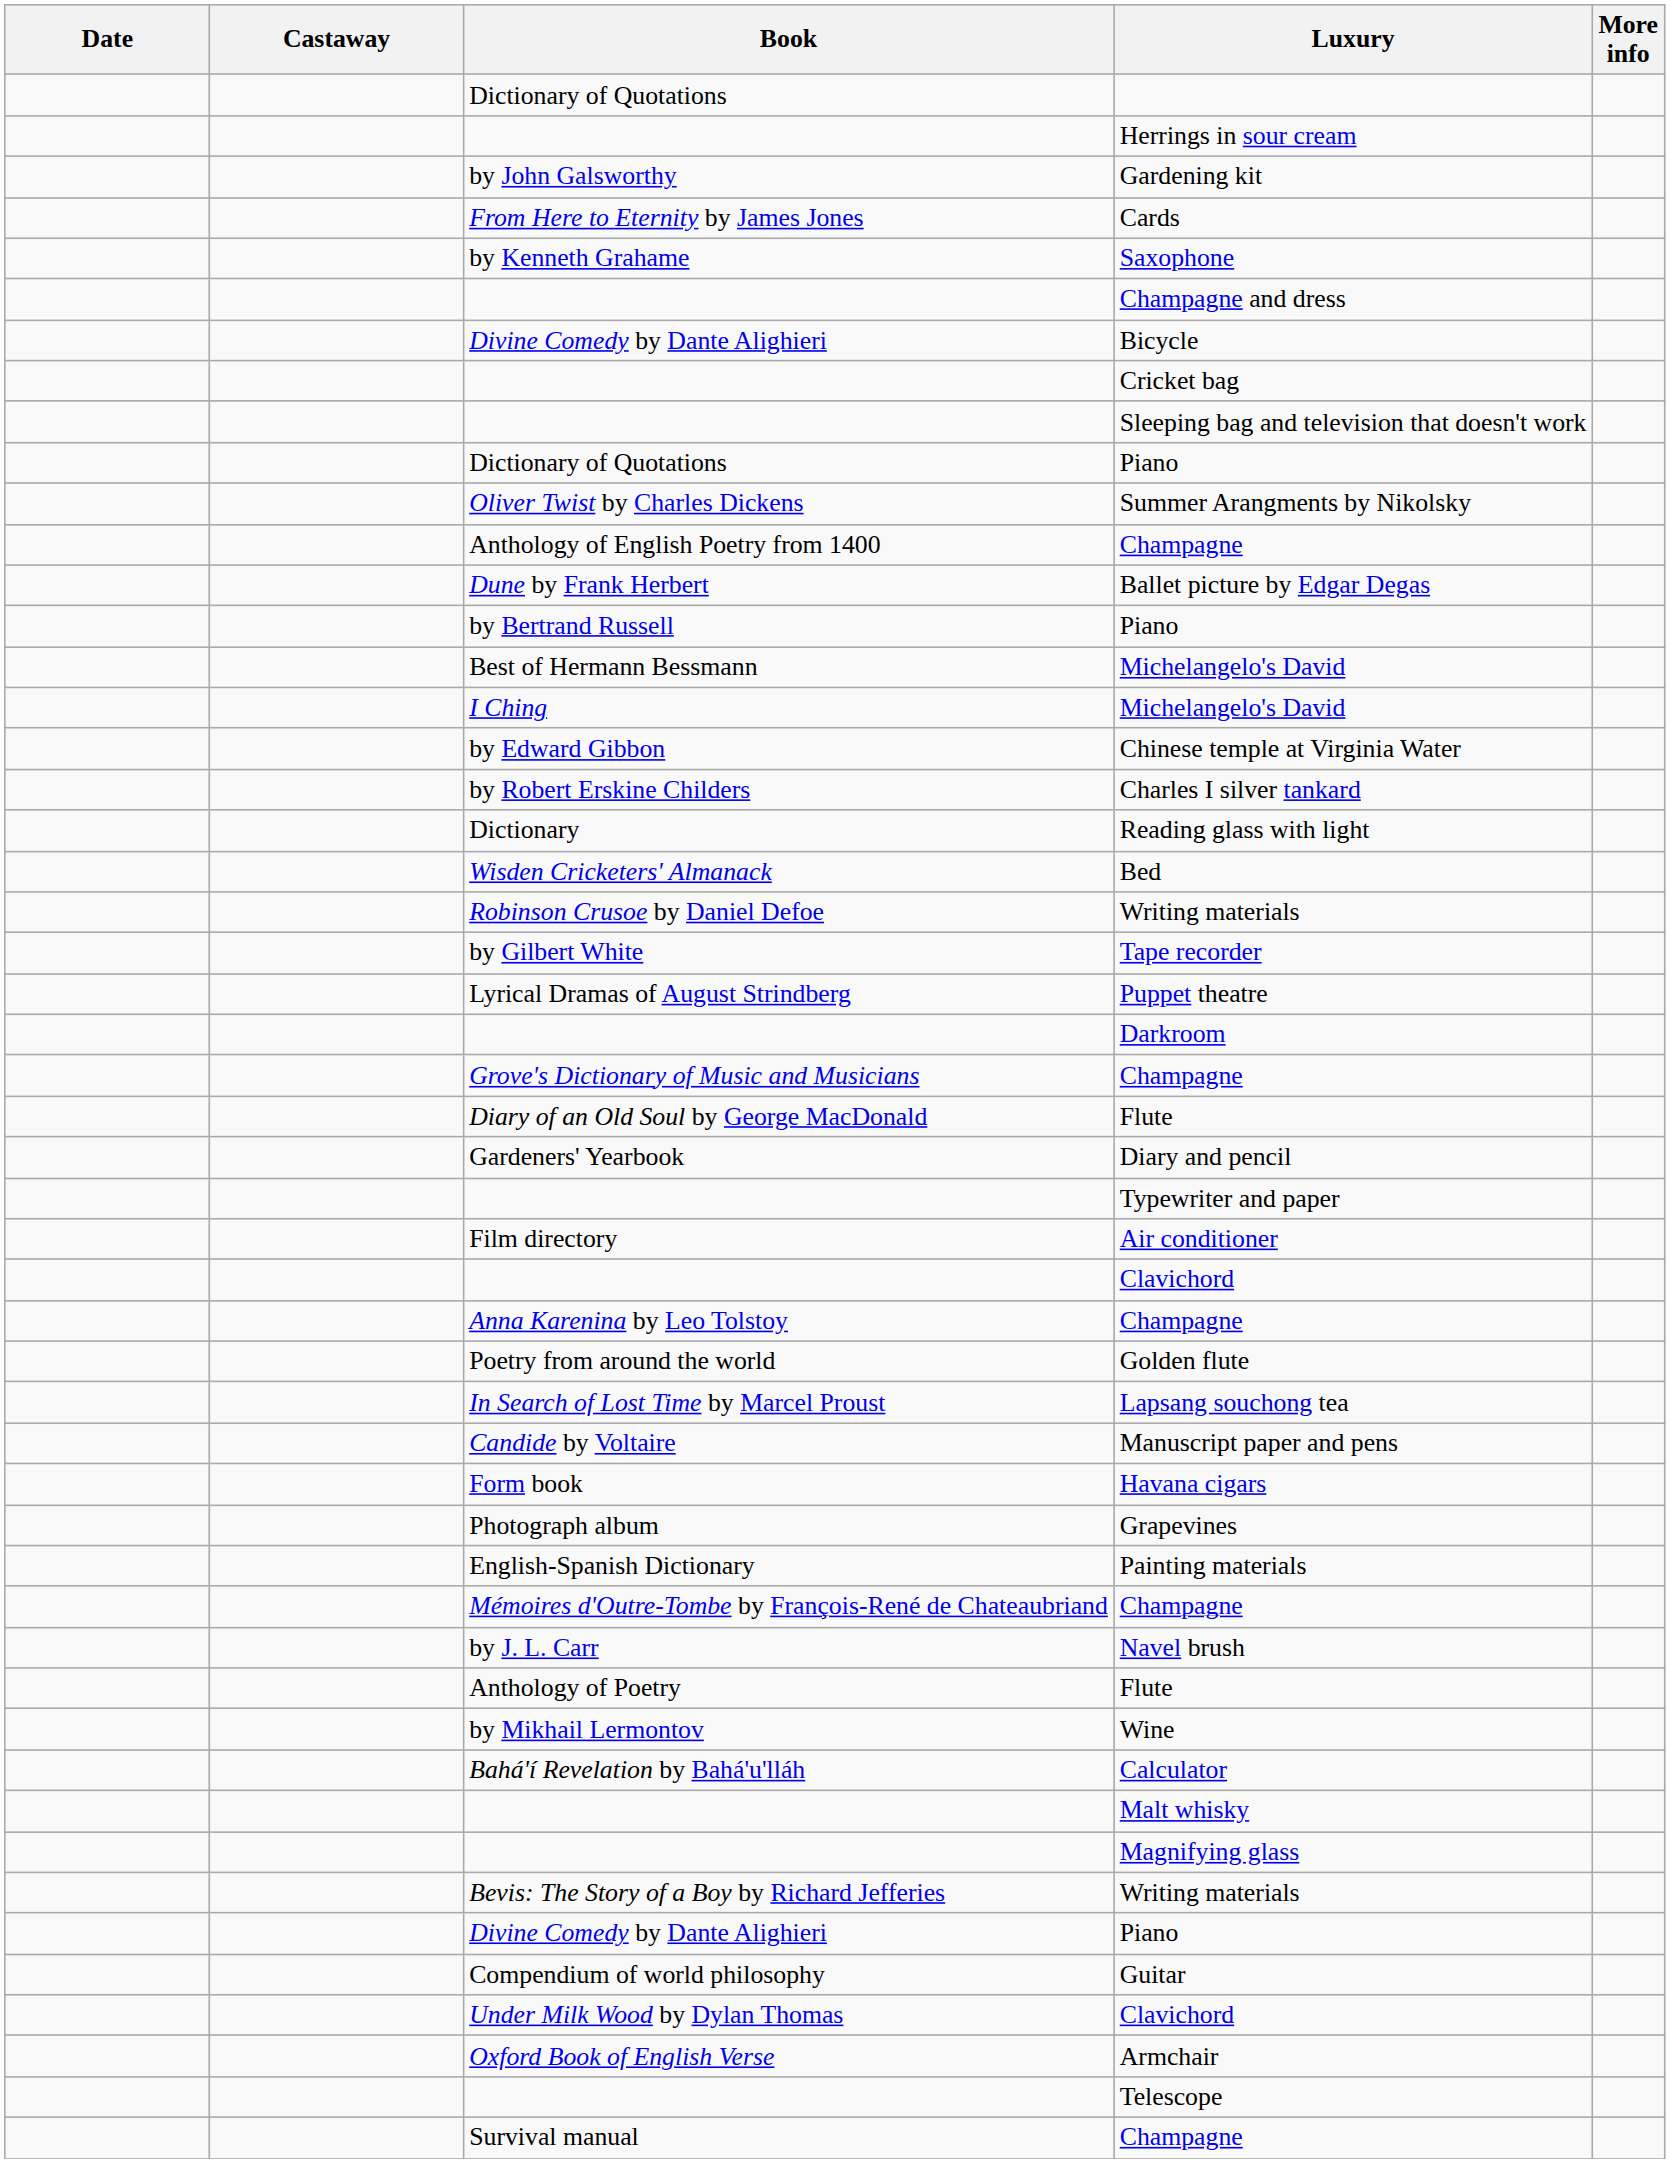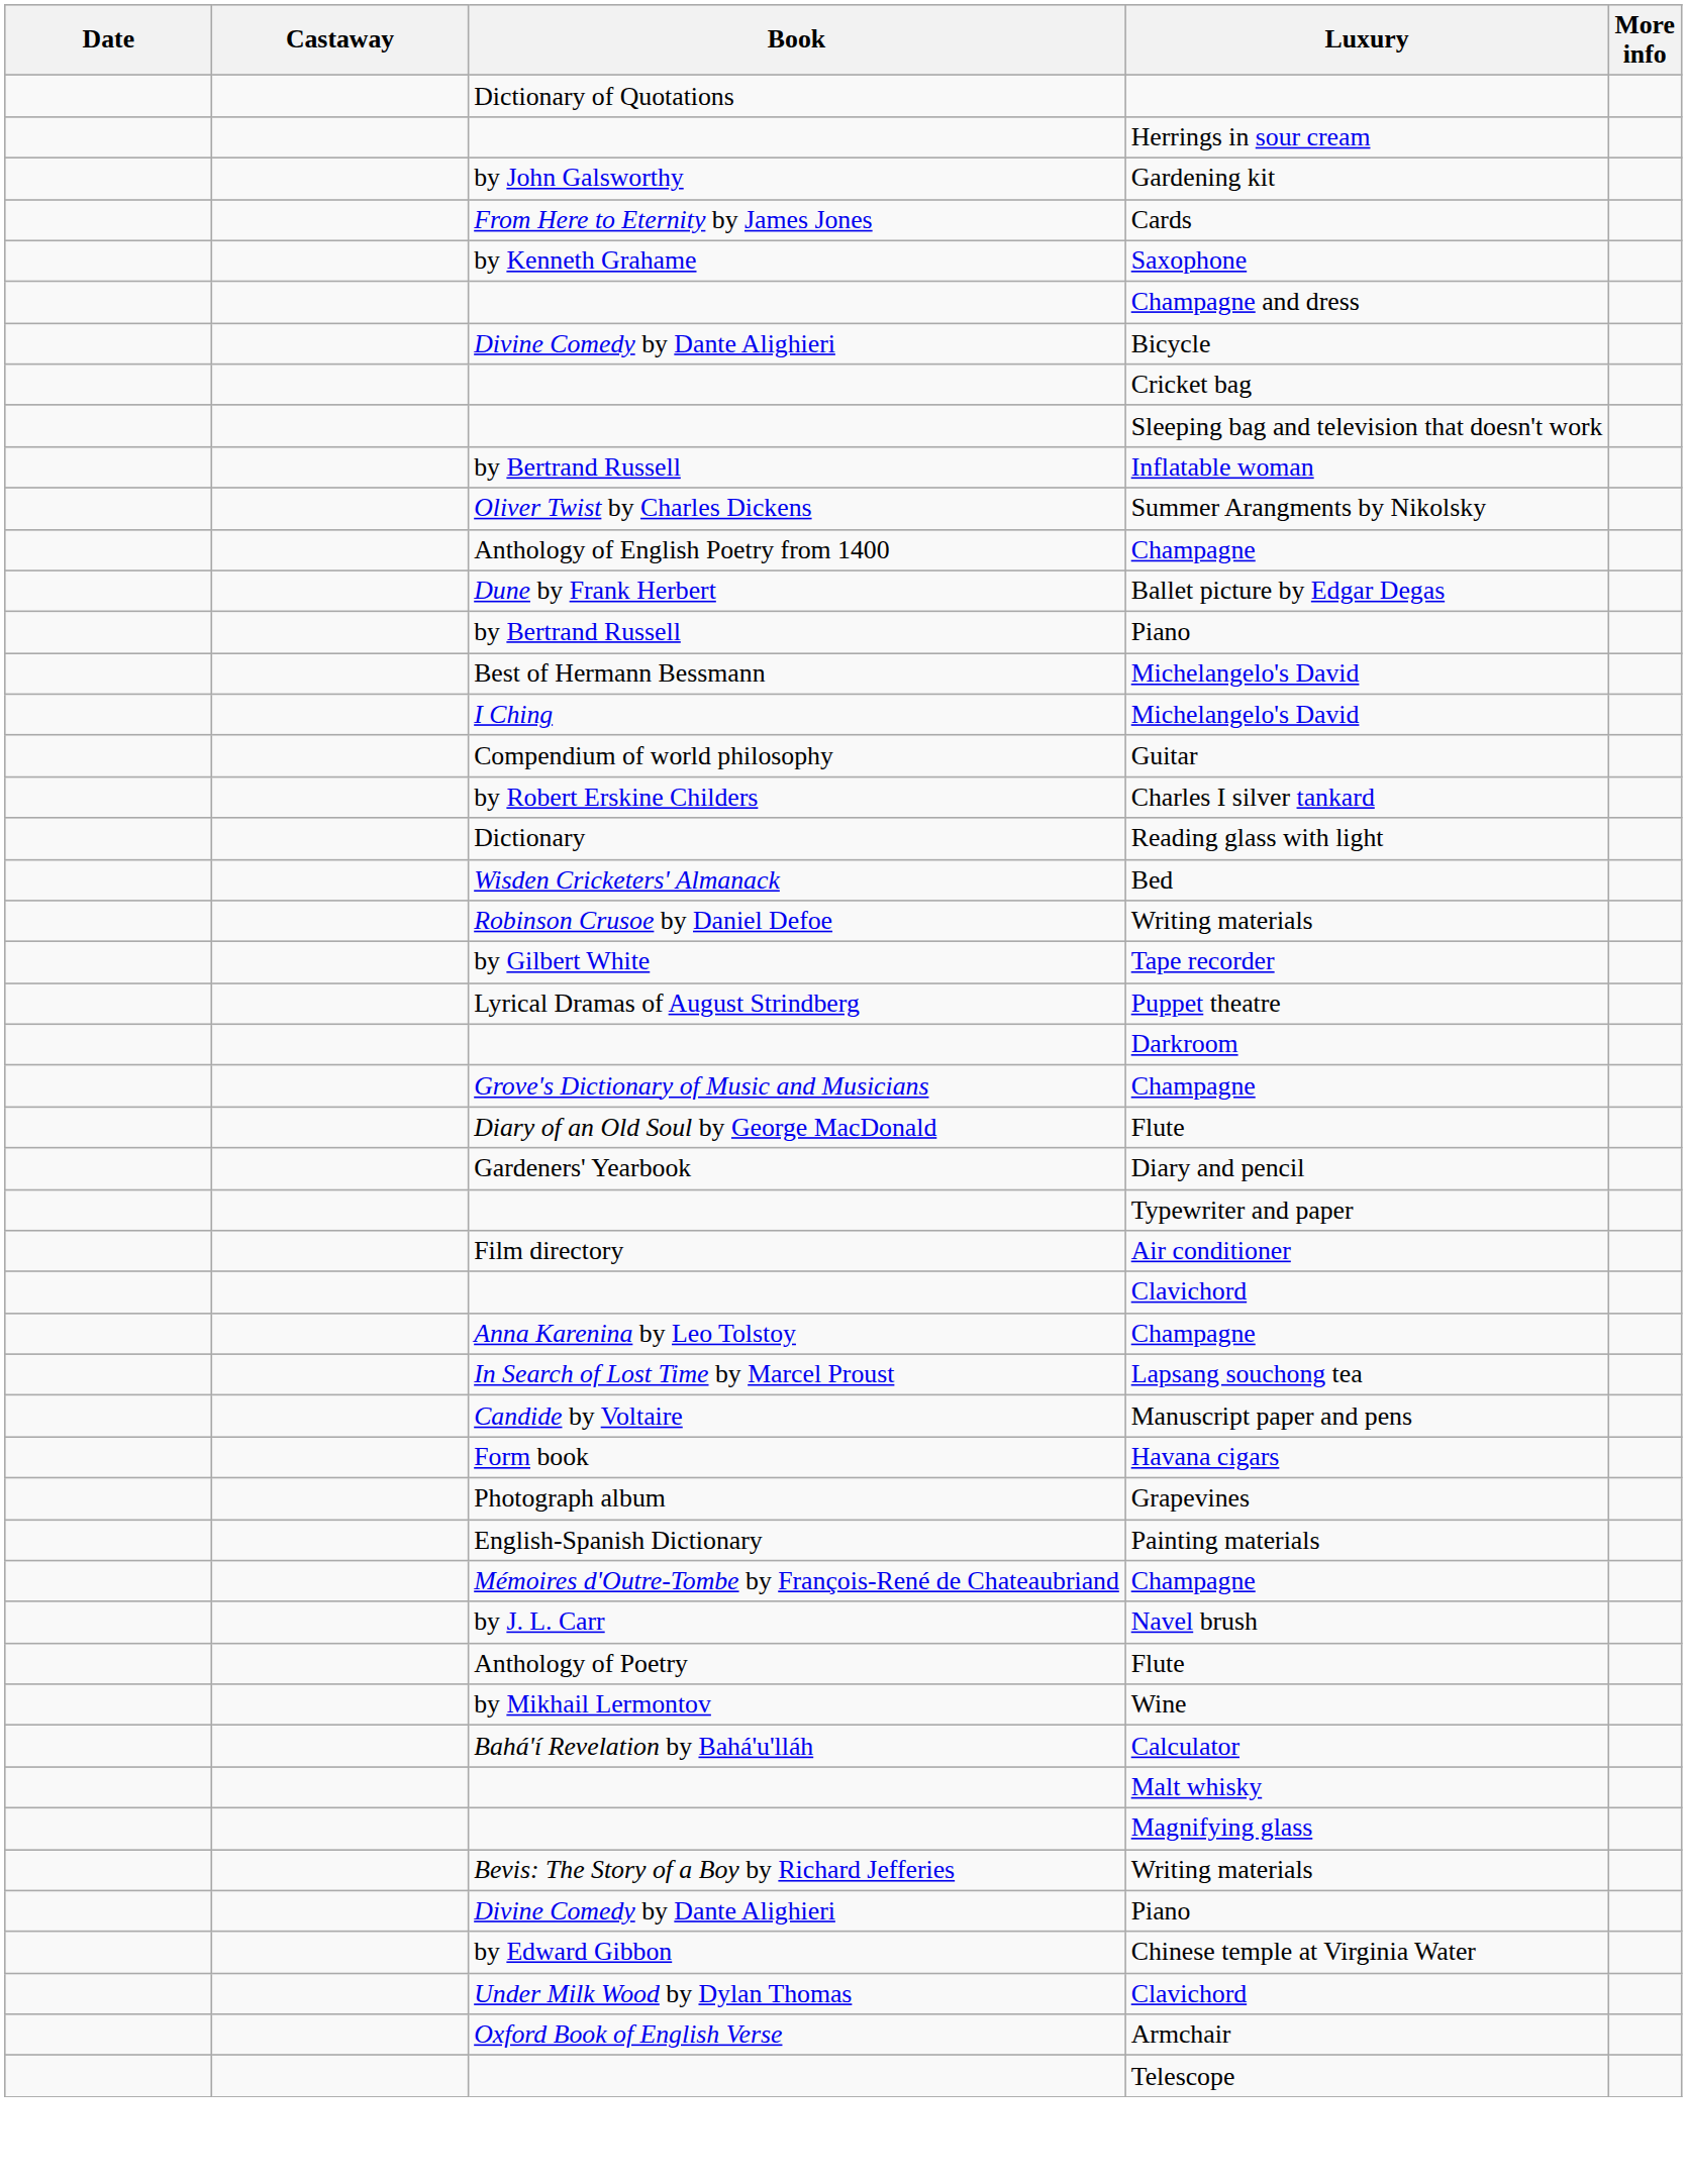+ row: by Bertrand Russell | Inflatable woman
- row: Dictionary of Quotations | Piano
rows swapped: Chinese temple at Virginia Water <-> Guitar
- row: Poetry from around the world | Golden flute
- row: Survival manual | Champagne
